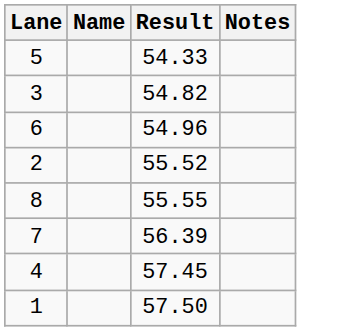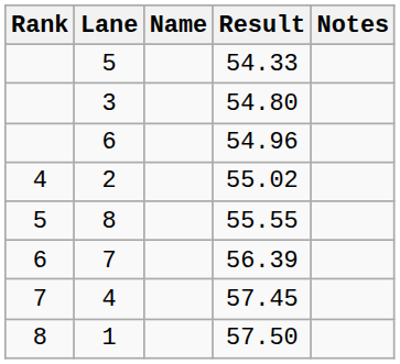+ column: Rank | 4 | 5 | 6 | 7 | 8
3 | Result: 54.82 -> 54.80
2 | Result: 55.52 -> 55.02
